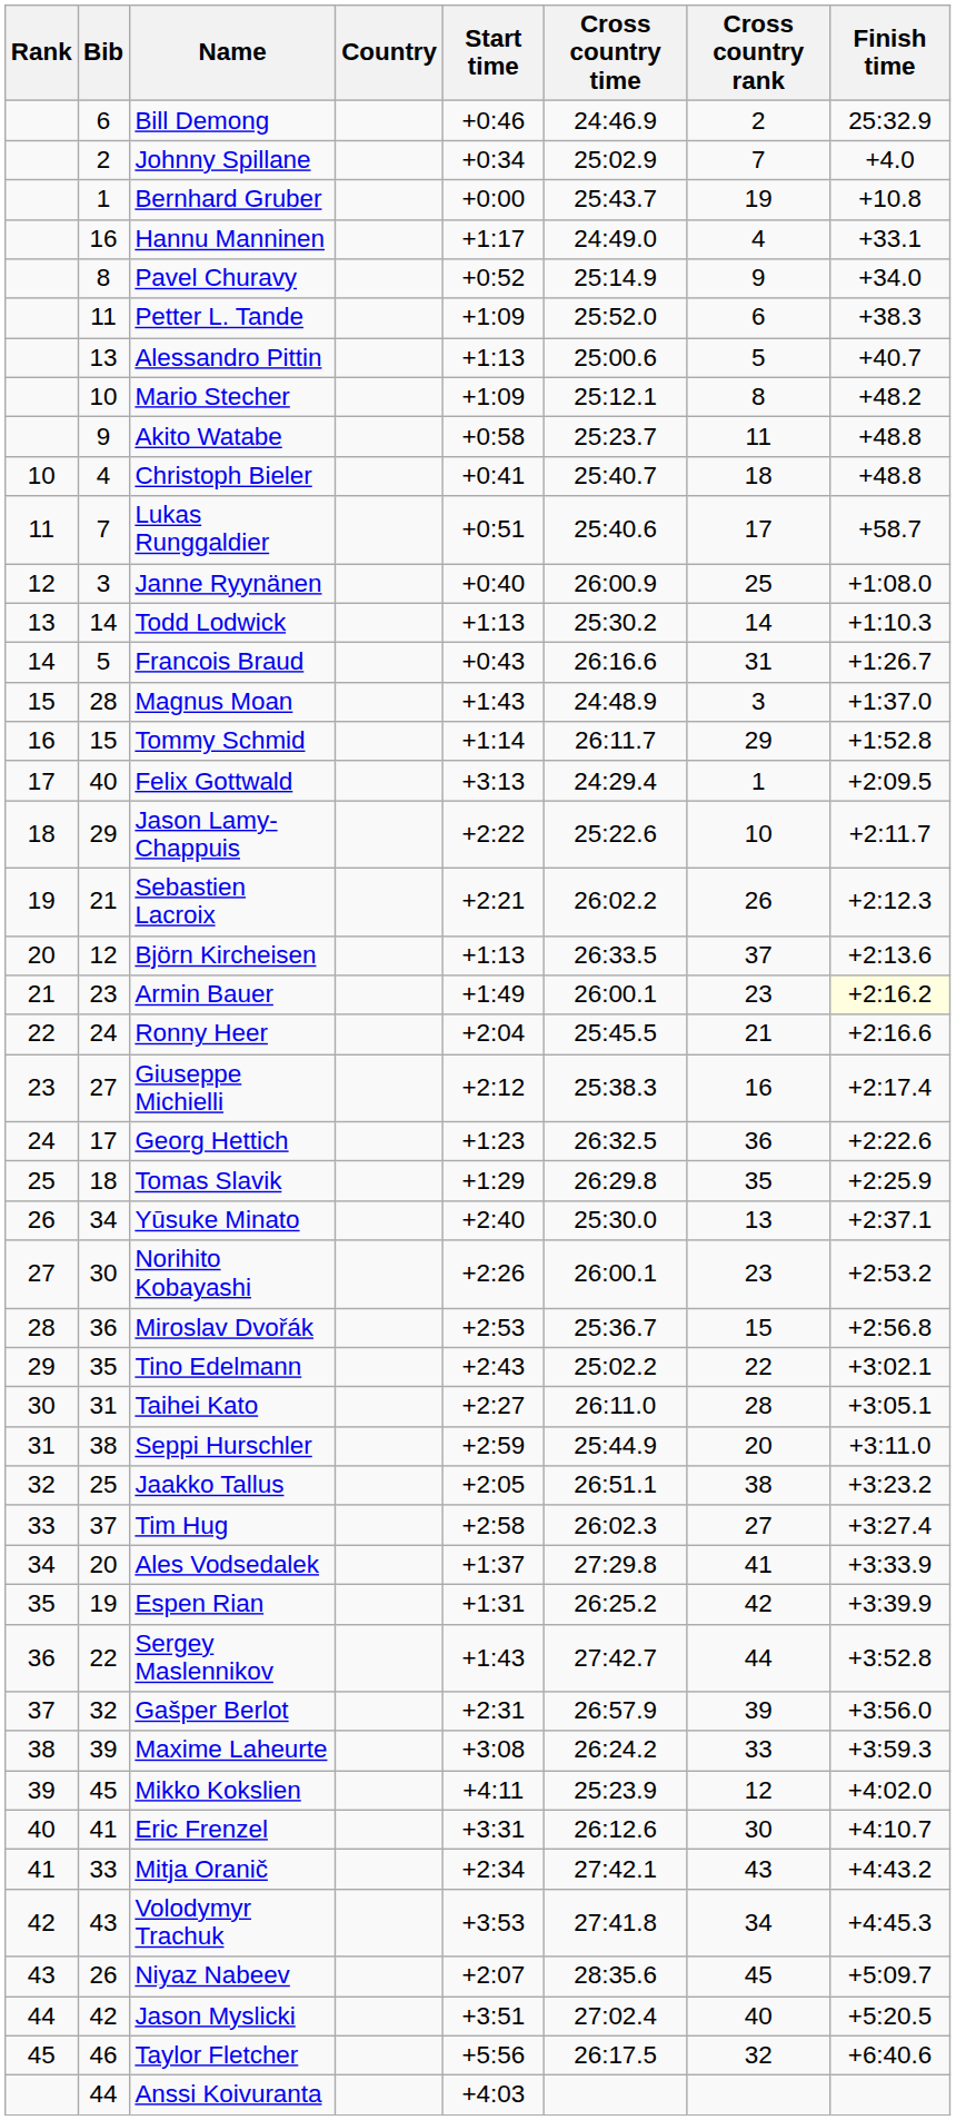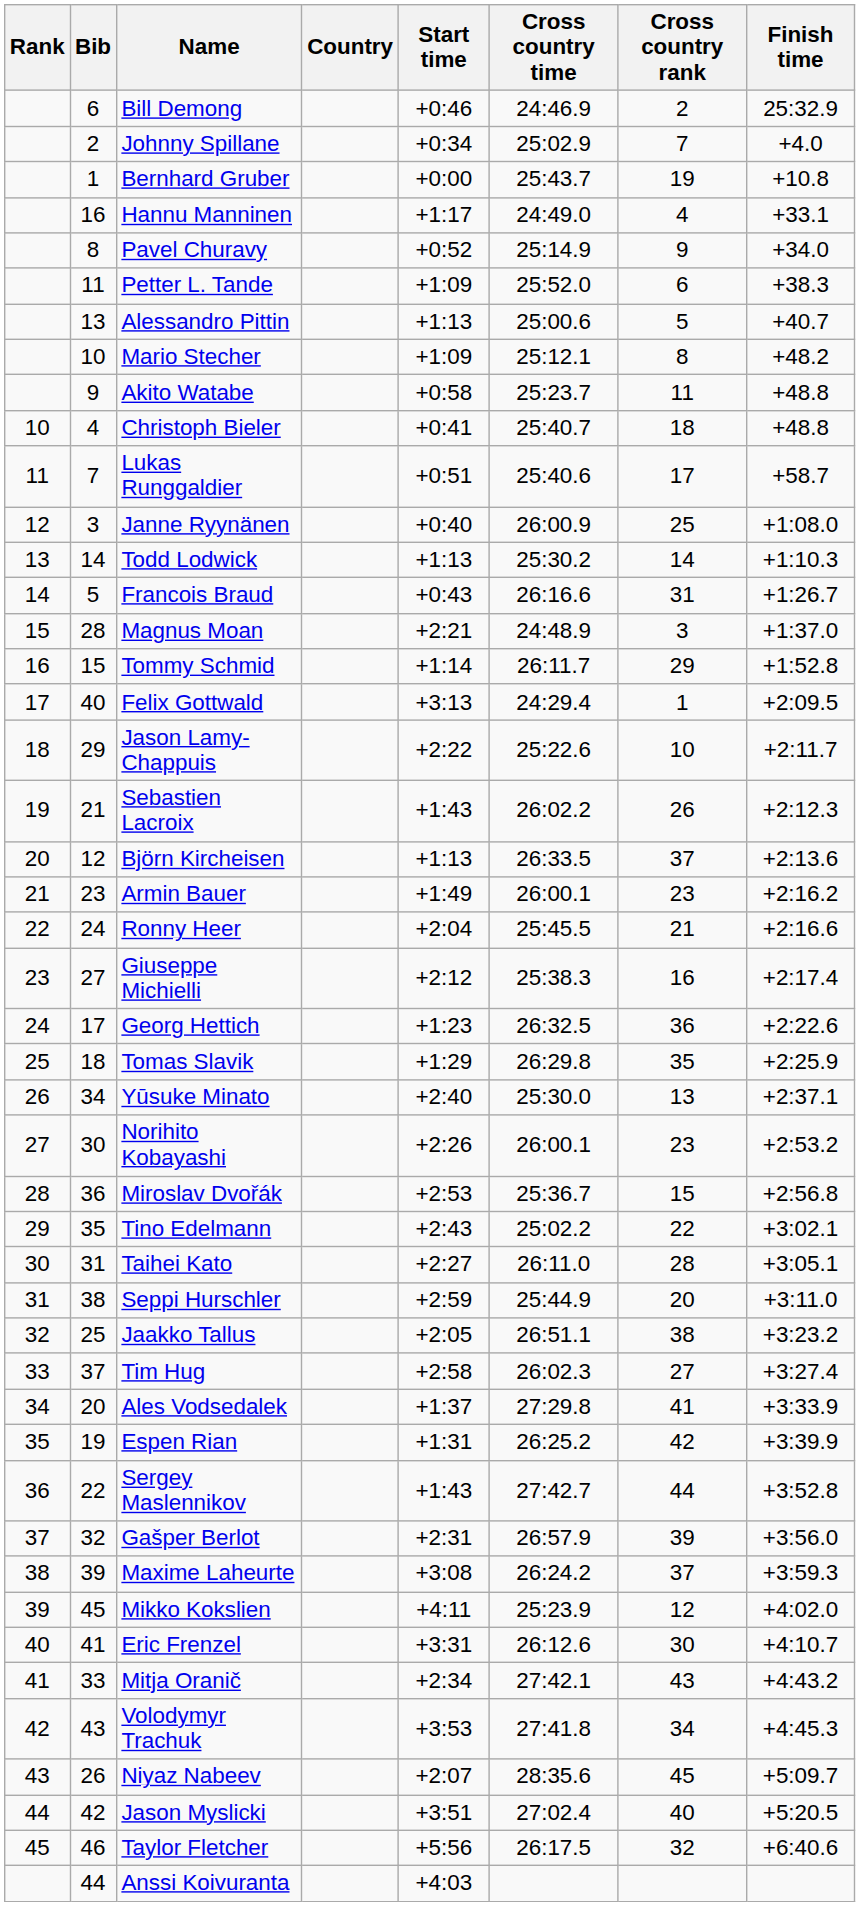Magnus Moan | Start time: +1:43 -> +2:21
Sebastien Lacroix | Start time: +2:21 -> +1:43
Armin Bauer | Finish time: lightyellow background -> no background
Maxime Laheurte | Cross country rank: 33 -> 37
